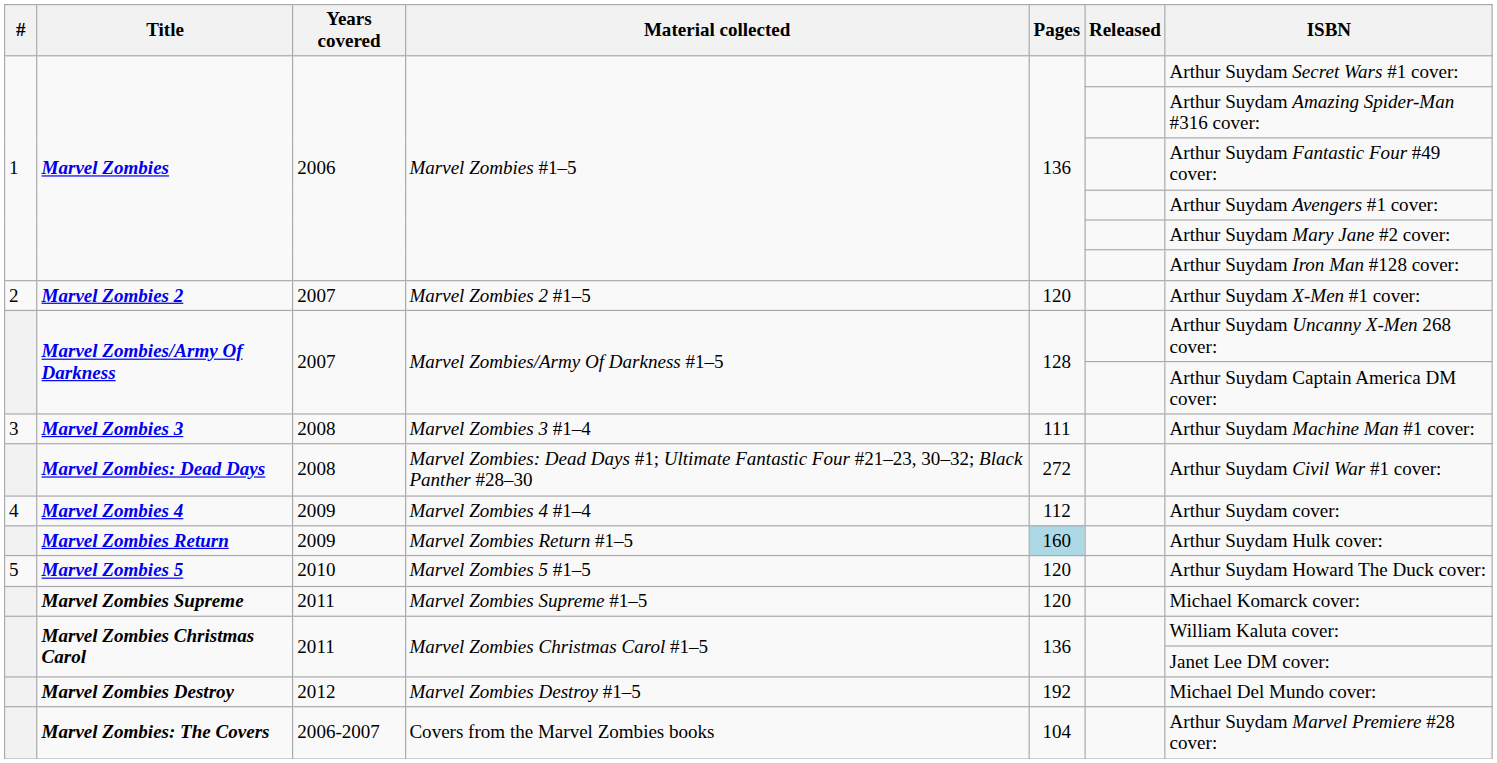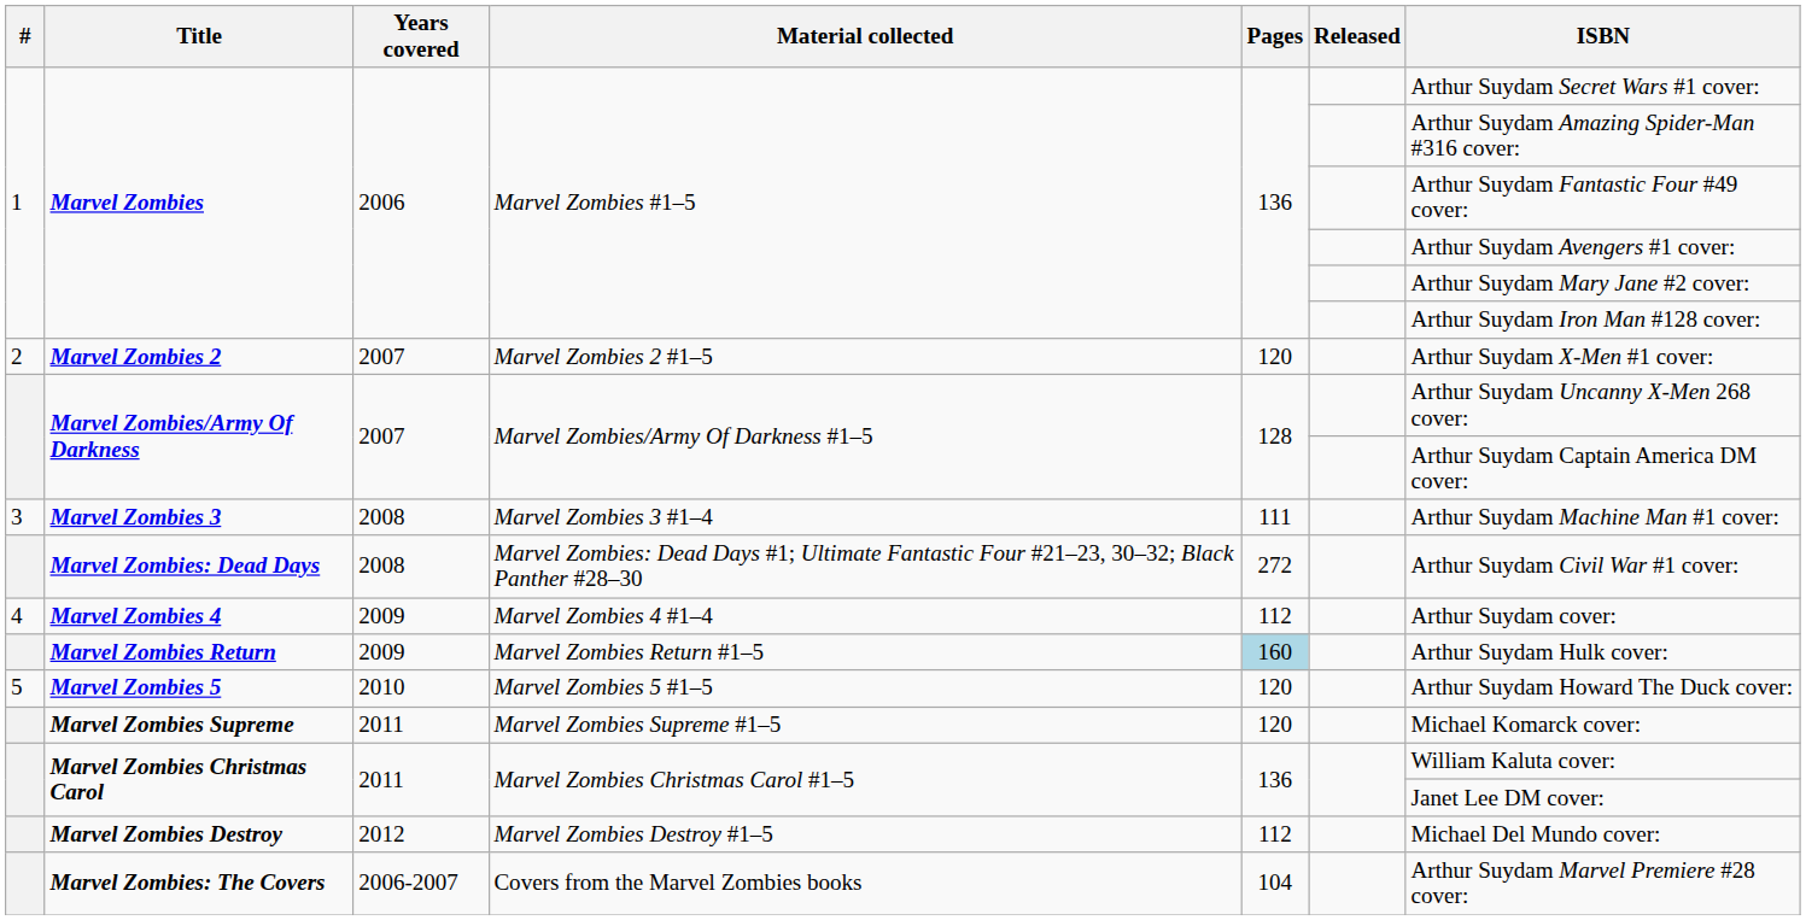Marvel Zombies Destroy | Pages: 192 -> 112
